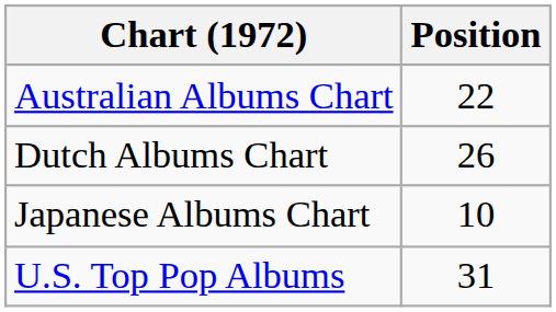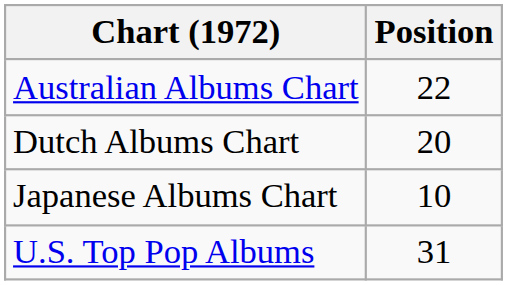Dutch Albums Chart | Position: 26 -> 20
